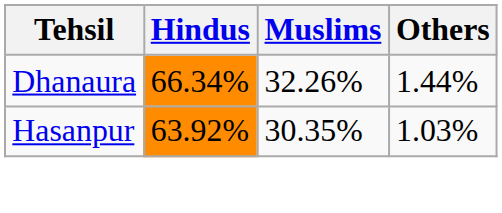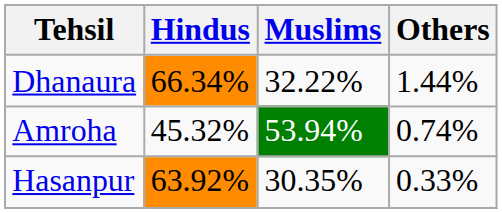Dhanaura | Muslims: 32.26% -> 32.22%
+ row: Amroha | 45.32% | 53.94% | 0.74%
Hasanpur | Others: 1.03% -> 0.33%
